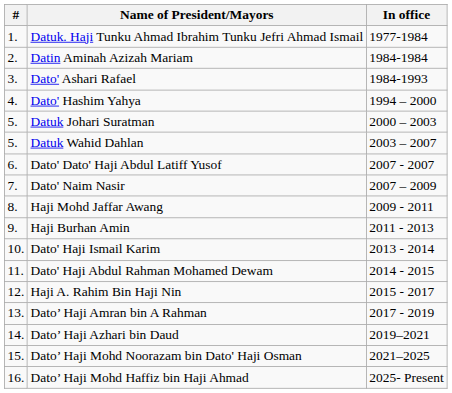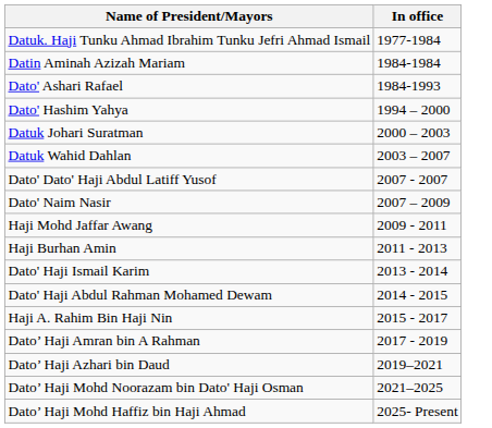- column: # | 1. | 2. | 3. | 4. | 5. | 5. | 6. | 7. | 8. | 9. | 10. | 11. | 12. | 13. | 14. | 15. | 16.
